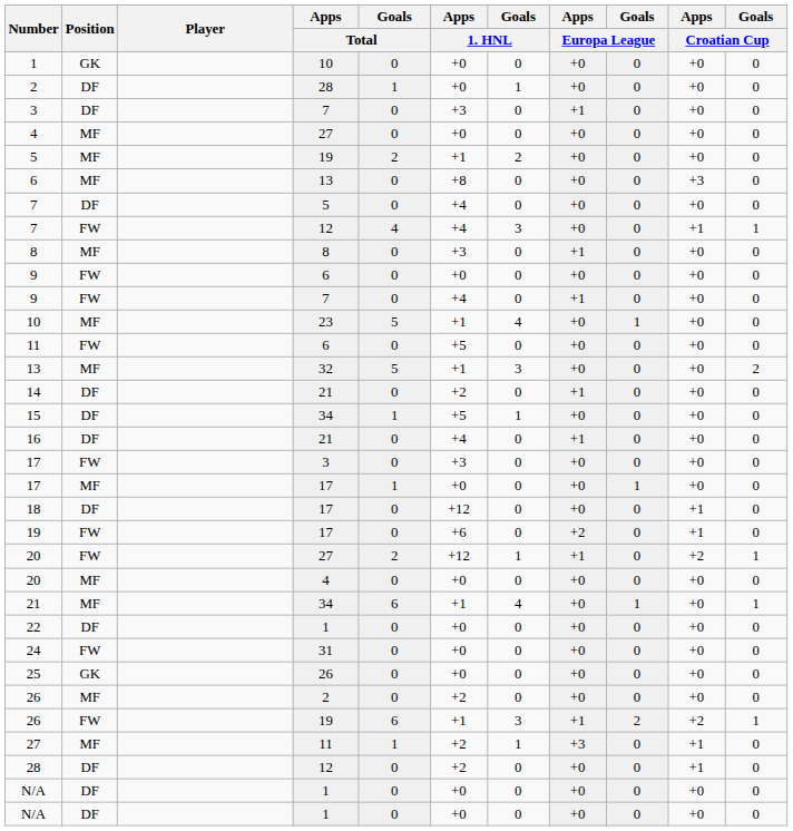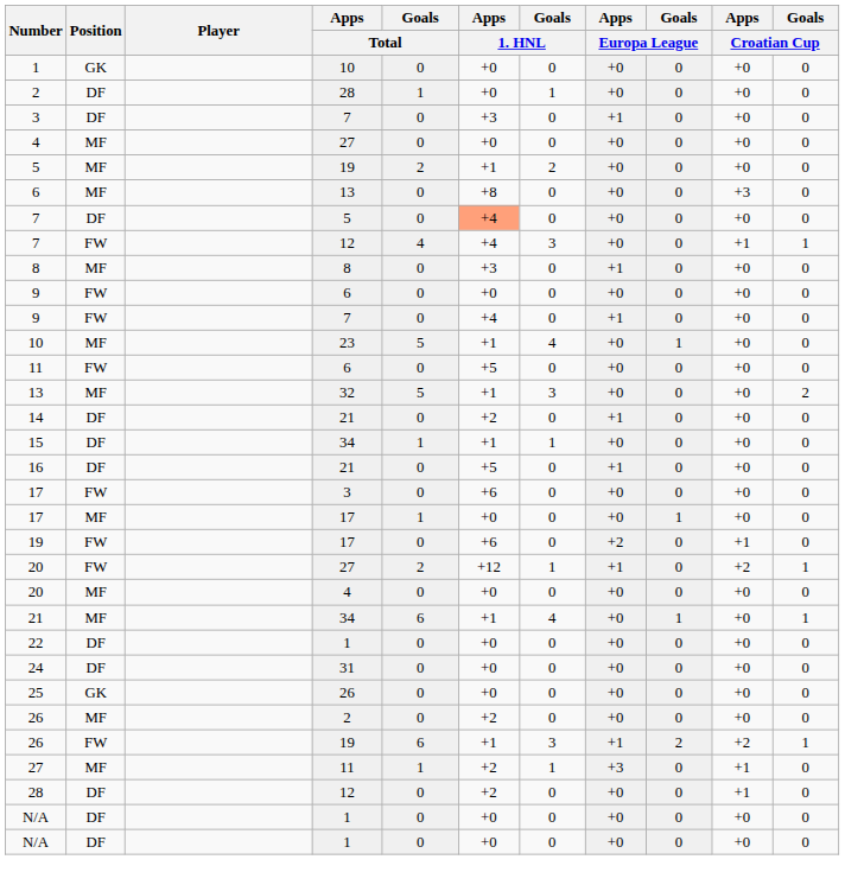7 / 5 | Apps / 1. HNL: no background -> lightsalmon background
15 | Apps / 1. HNL: +5 -> +1
16 | Apps / 1. HNL: +4 -> +5
17 / 3 | Apps / 1. HNL: +3 -> +6
- row: 18 | DF | 17 | 0 | +12 | 0 | +0 | 0 | +1 | 0
24 | Position: FW -> DF
